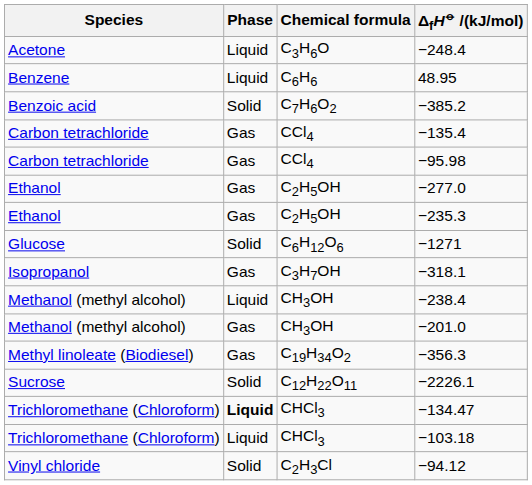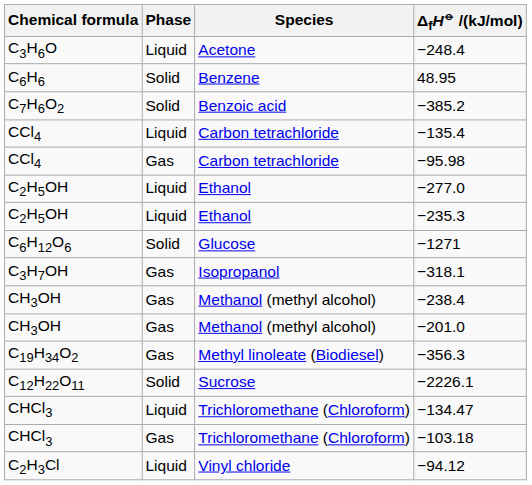columns swapped: Species <-> Chemical formula
48.95 | Phase: Liquid -> Solid
−135.4 | Phase: Gas -> Liquid
−277.0 | Phase: Gas -> Liquid
−235.3 | Phase: Gas -> Liquid
−238.4 | Phase: Liquid -> Gas
−134.47 | Phase: bold -> normal
−103.18 | Phase: Liquid -> Gas
−94.12 | Phase: Solid -> Liquid
